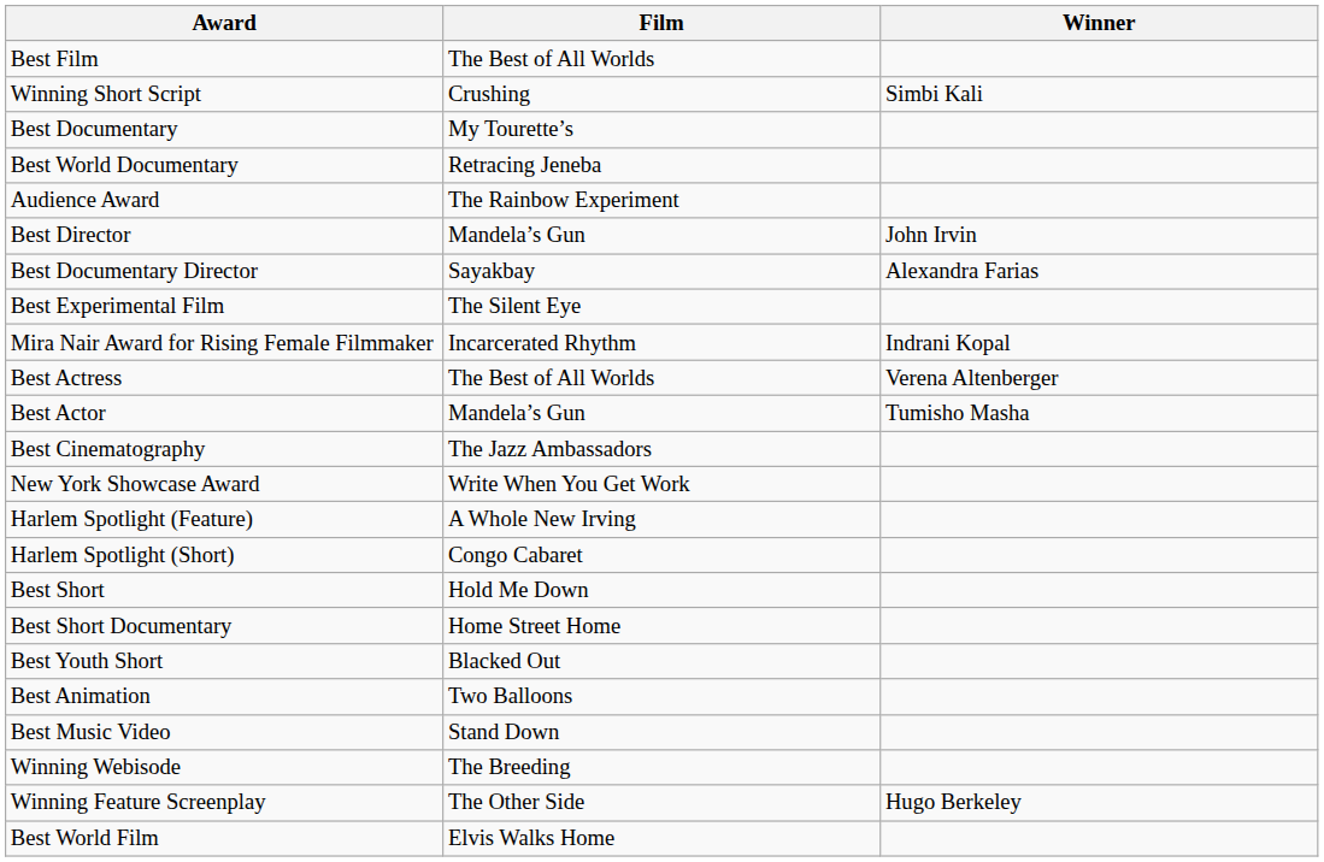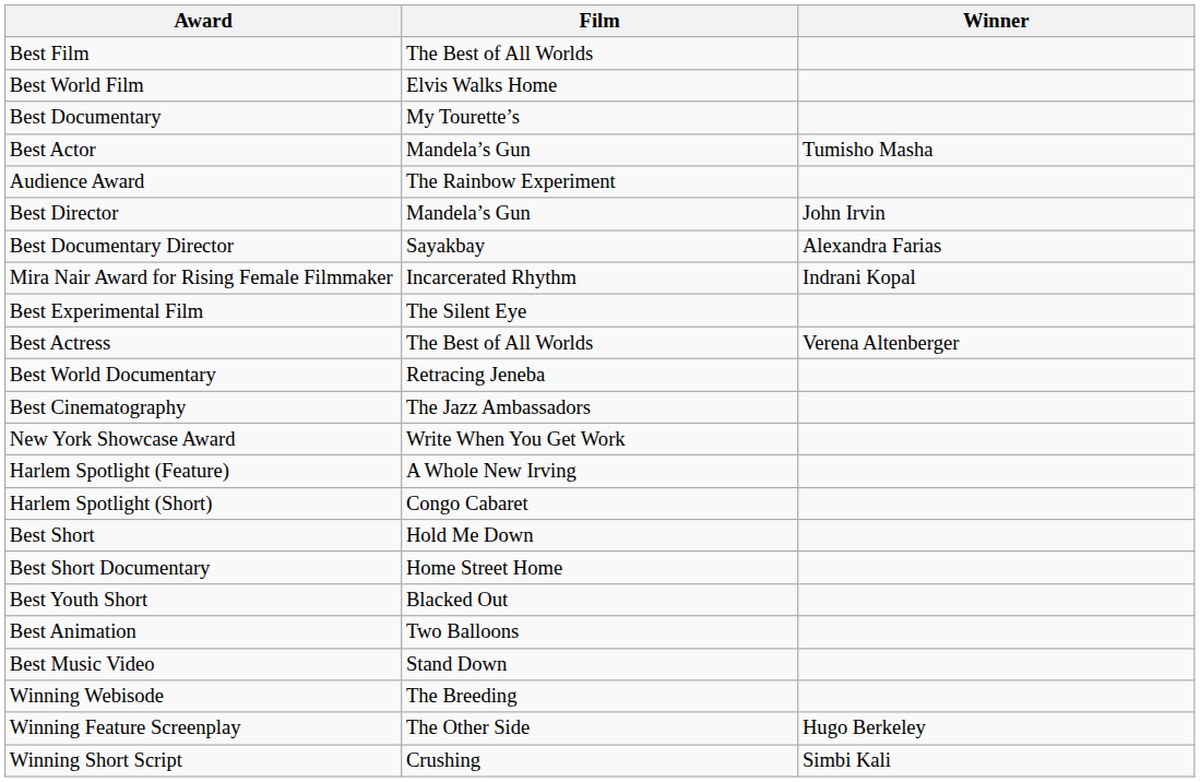rows swapped: Best World Film <-> Winning Short Script
rows swapped: Best World Documentary <-> Best Actor
rows swapped: Mira Nair Award for Rising Female Filmmaker <-> Best Experimental Film
